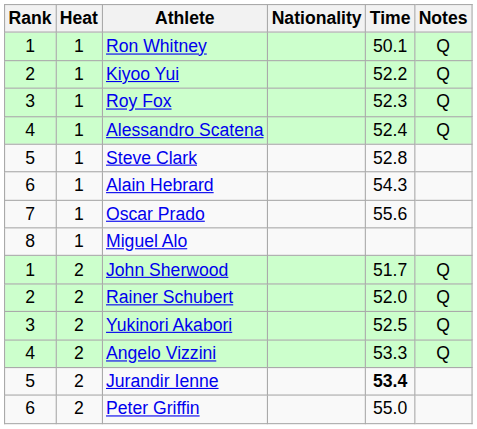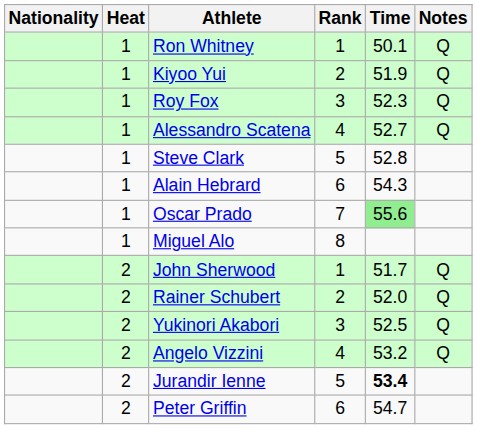columns swapped: Rank <-> Nationality
Kiyoo Yui | Time: 52.2 -> 51.9
Alessandro Scatena | Time: 52.4 -> 52.7
Oscar Prado | Time: no background -> lightgreen background
Angelo Vizzini | Time: 53.3 -> 53.2
Peter Griffin | Time: 55.0 -> 54.7
